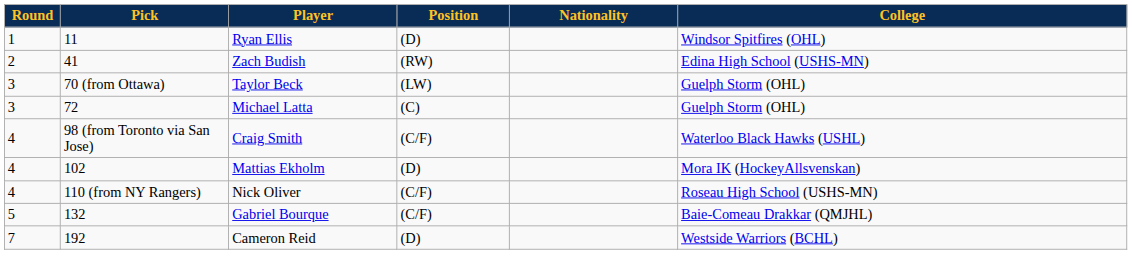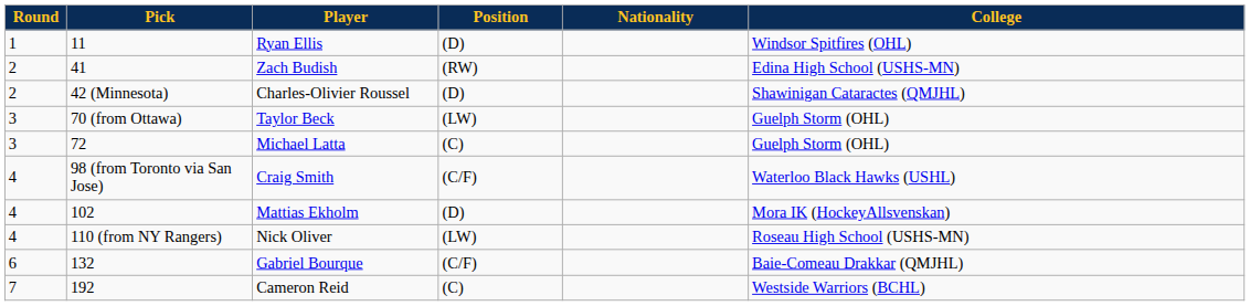+ row: 2 | 42 (Minnesota) | Charles-Olivier Roussel | (D) | Shawinigan Cataractes (QMJHL)
Nick Oliver | Position: (C/F) -> (LW)
Gabriel Bourque | Round: 5 -> 6
Cameron Reid | Position: (D) -> (C)
